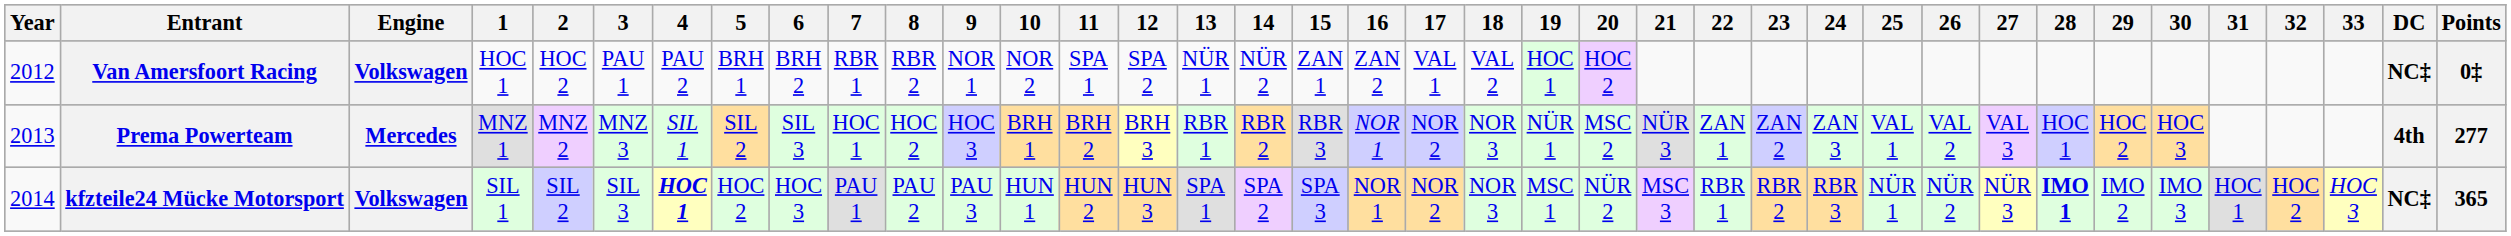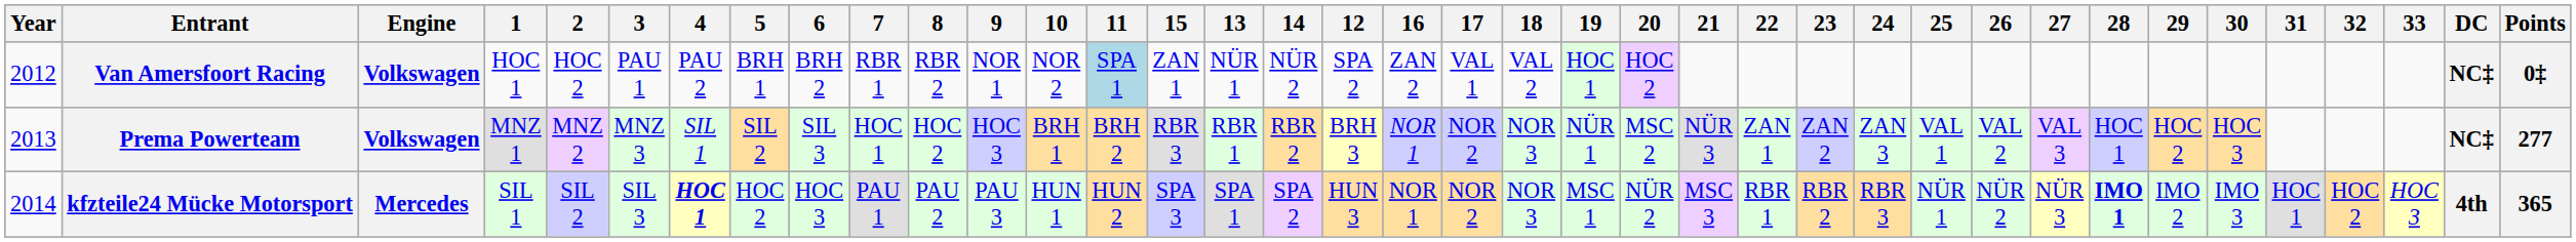columns swapped: 12 <-> 15
Van Amersfoort Racing | 11: no background -> lightblue background
Prema Powerteam | Engine: Mercedes -> Volkswagen
Prema Powerteam | DC: 4th -> NC‡
kfzteile24 Mücke Motorsport | Engine: Volkswagen -> Mercedes
kfzteile24 Mücke Motorsport | DC: NC‡ -> 4th
